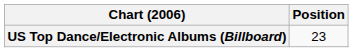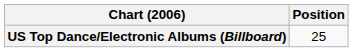US Top Dance/Electronic Albums (Billboard) | Position: 23 -> 25
